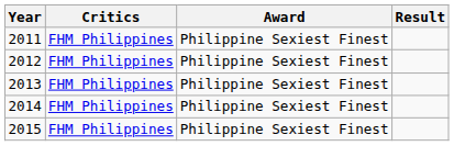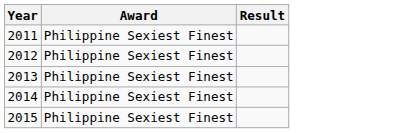- column: Critics | FHM Philippines | FHM Philippines | FHM Philippines | FHM Philippines | FHM Philippines
